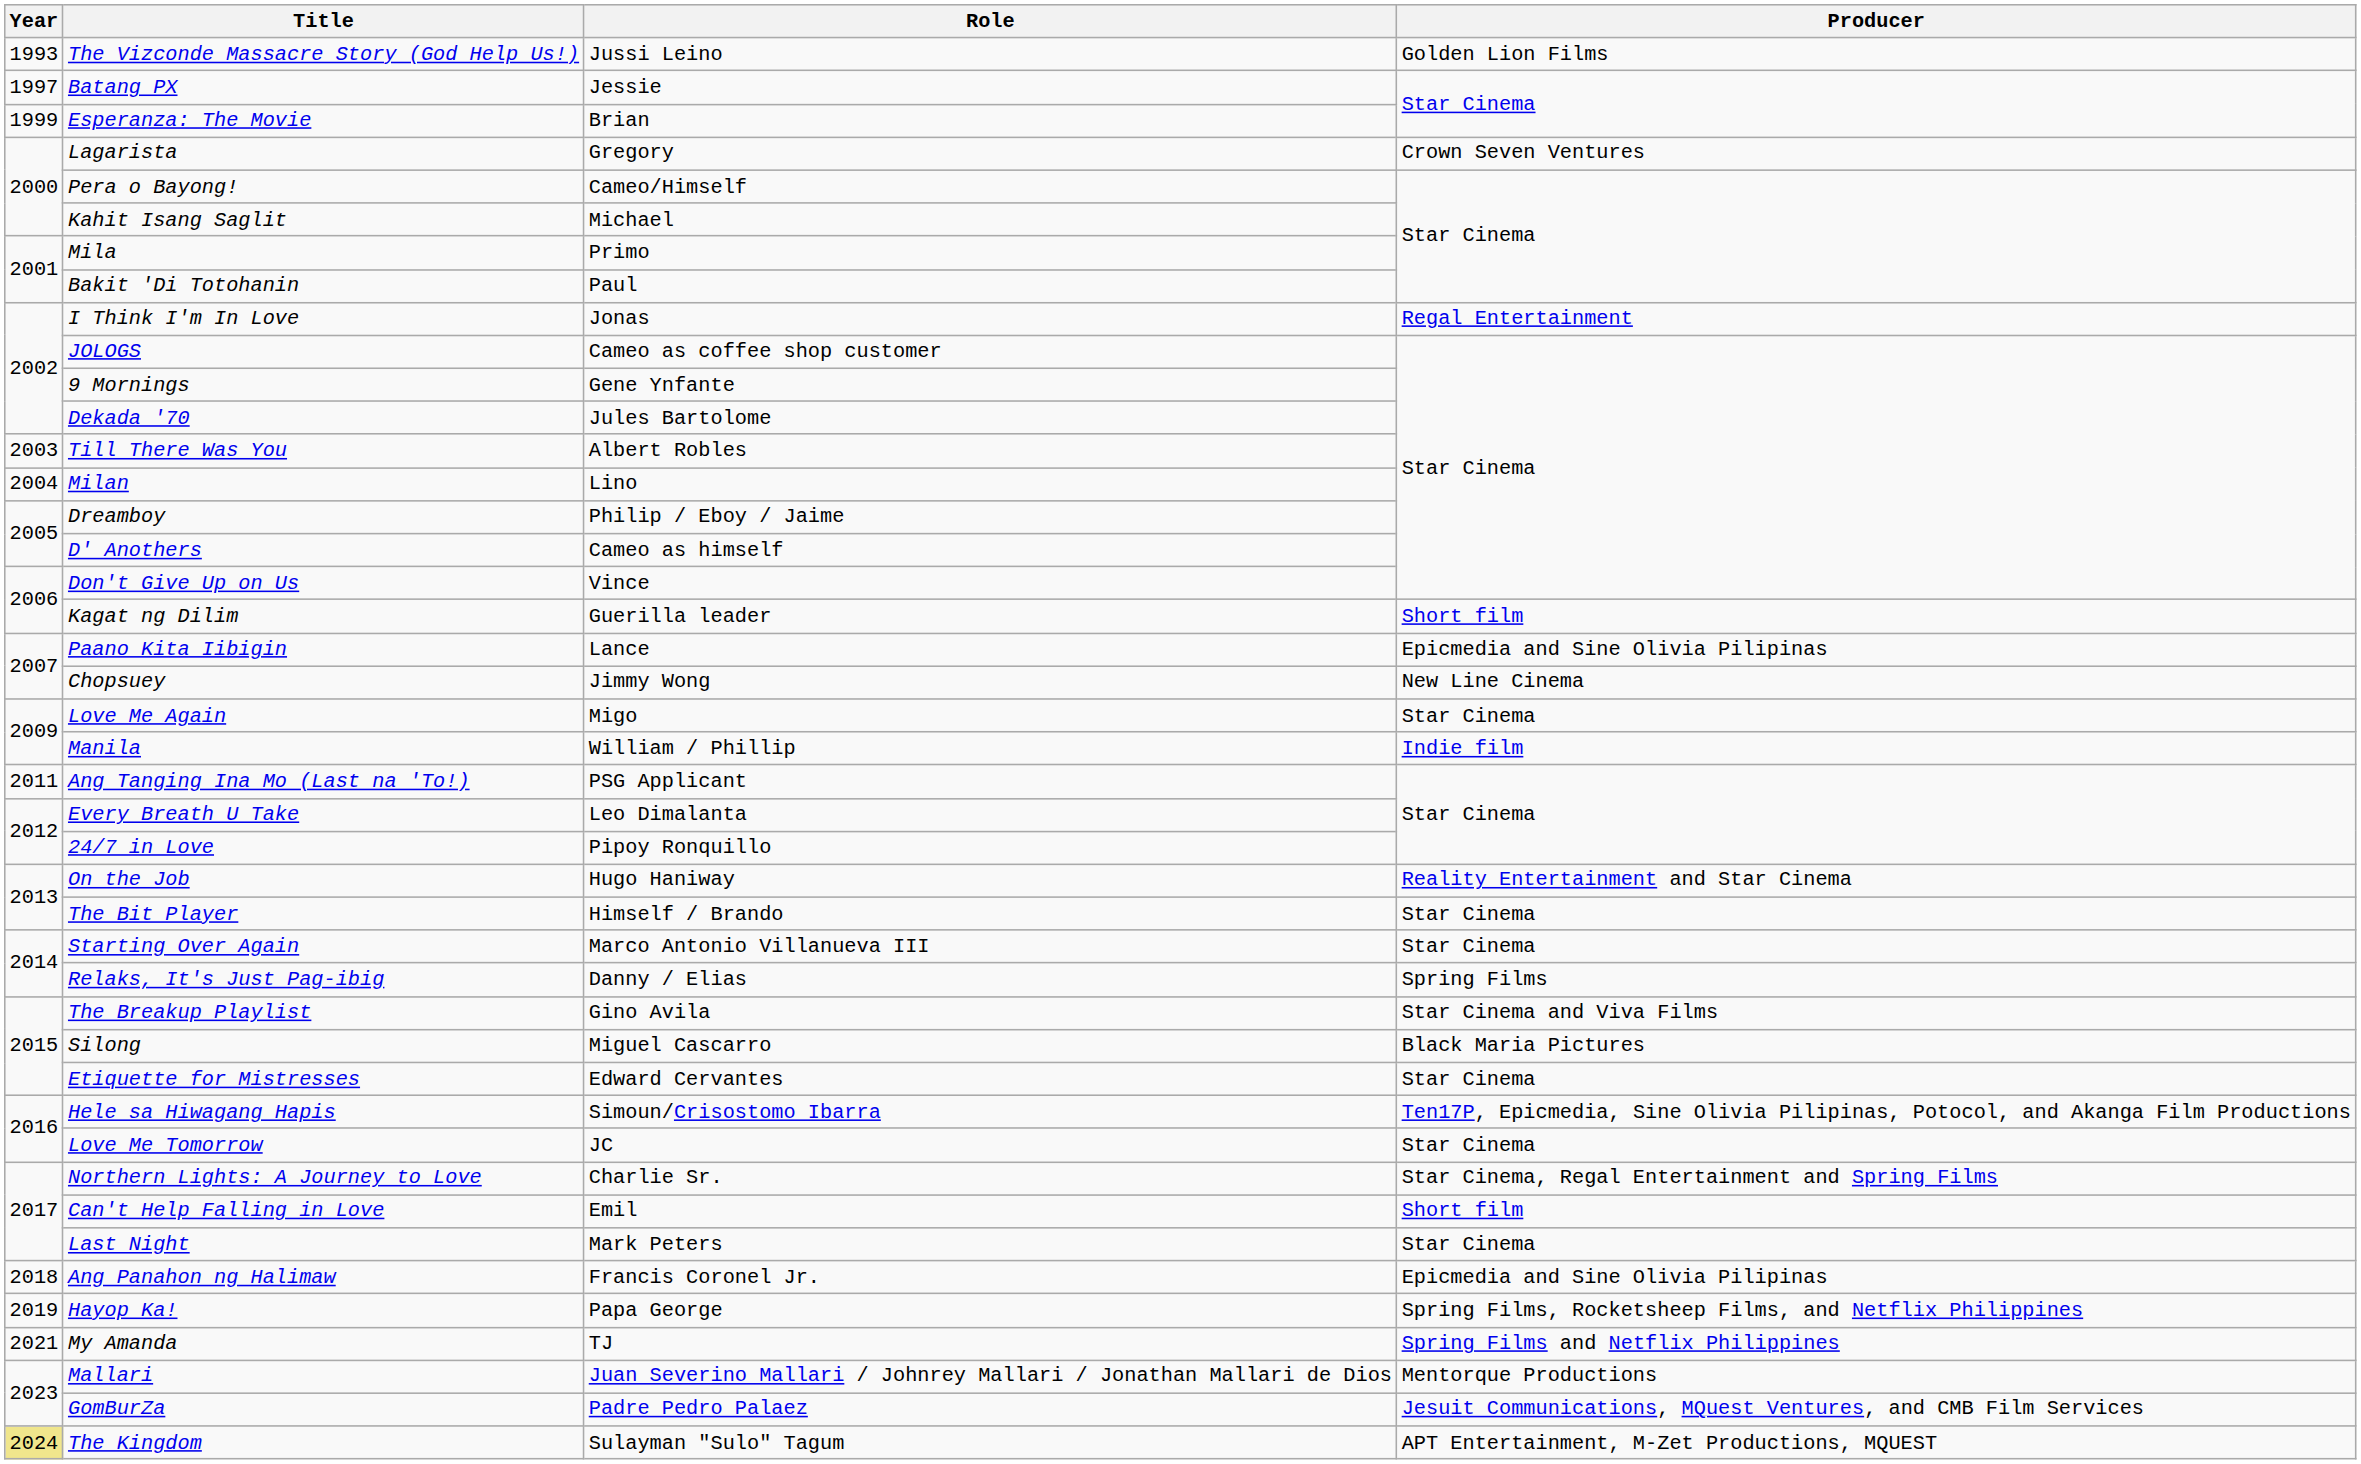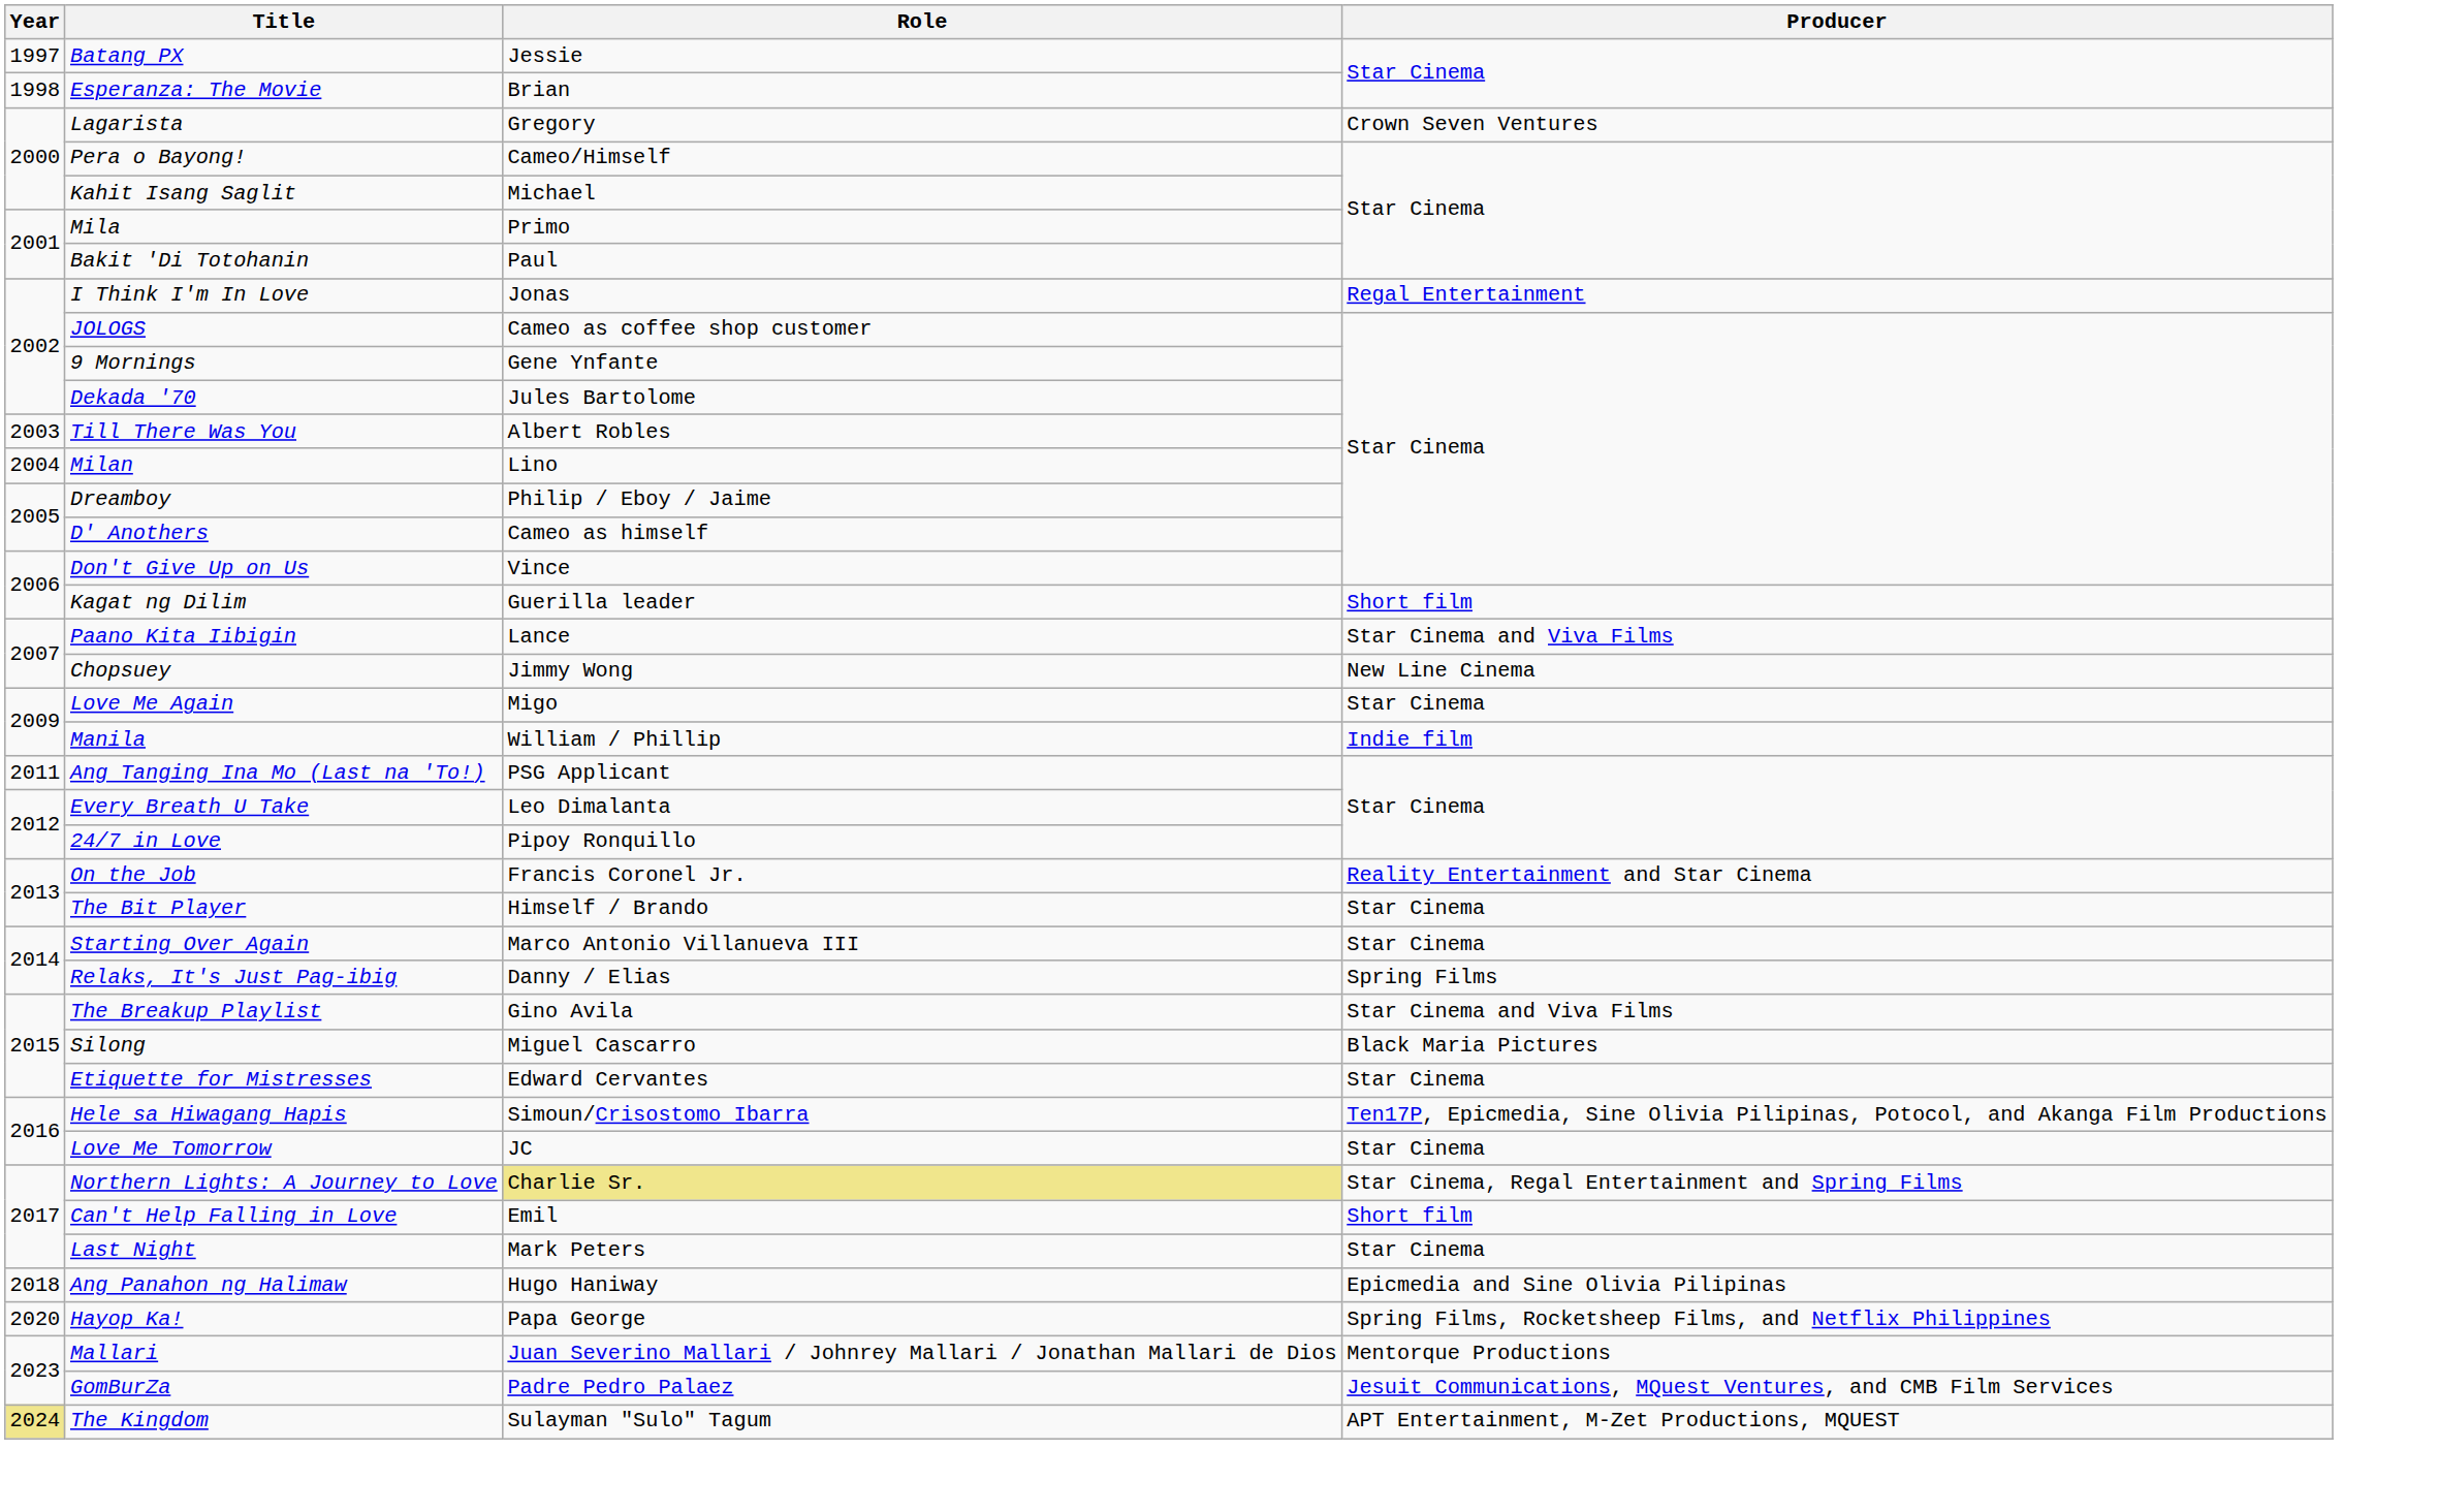- row: 1993 | The Vizconde Massacre Story (God Help Us!) | Jussi Leino | Golden Lion Films
Esperanza: The Movie | Year: 1999 -> 1998
Paano Kita Iibigin | Producer: Epicmedia and Sine Olivia Pilipinas -> Star Cinema and Viva Films
On the Job | Role: Hugo Haniway -> Francis Coronel Jr.
Northern Lights: A Journey to Love | Role: no background -> khaki background
Ang Panahon ng Halimaw | Role: Francis Coronel Jr. -> Hugo Haniway
Hayop Ka! | Year: 2019 -> 2020
- row: 2021 | My Amanda | TJ | Spring Films and Netflix Philippines
